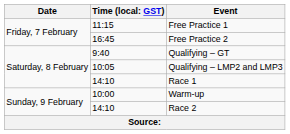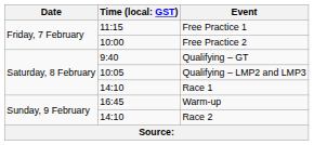Free Practice 2 | column 2: 16:45 -> 10:00
Warm-up | column 2: 10:00 -> 16:45
